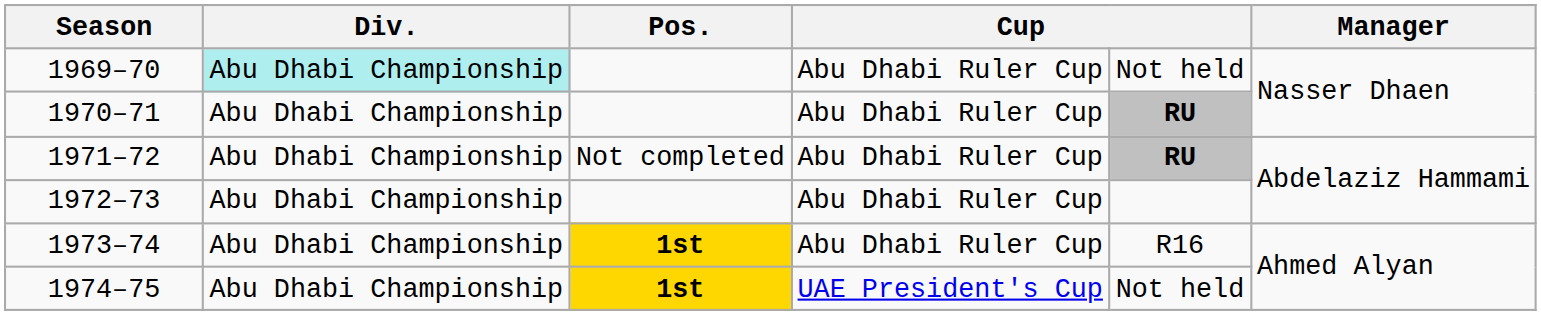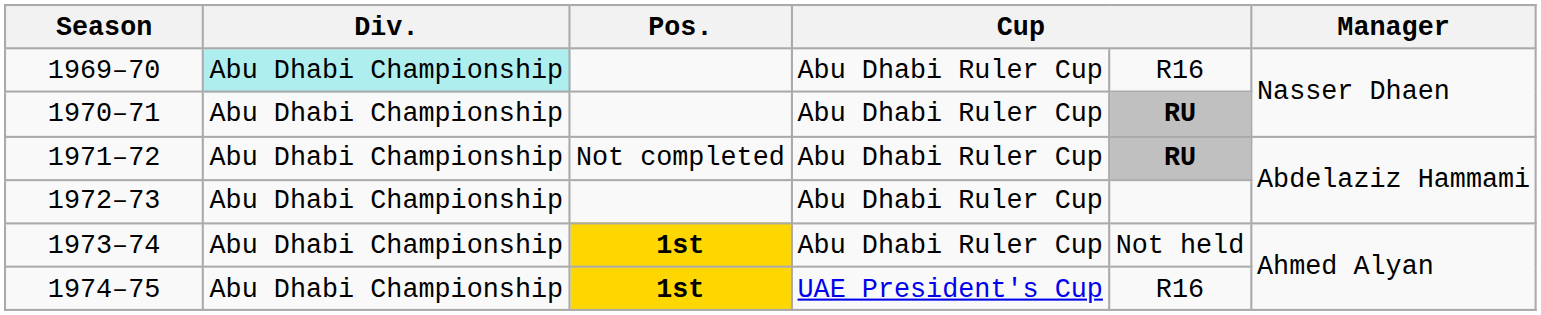1969–70 | column 5: Not held -> R16
1973–74 | column 5: R16 -> Not held
1974–75 | column 5: Not held -> R16
